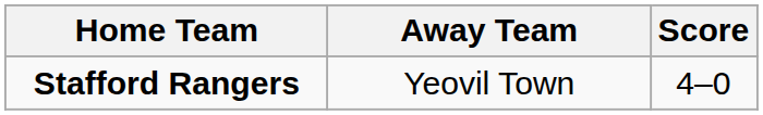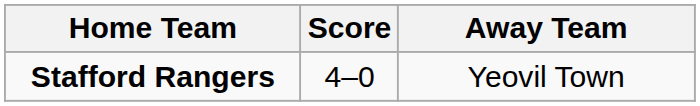columns swapped: Score <-> Away Team
